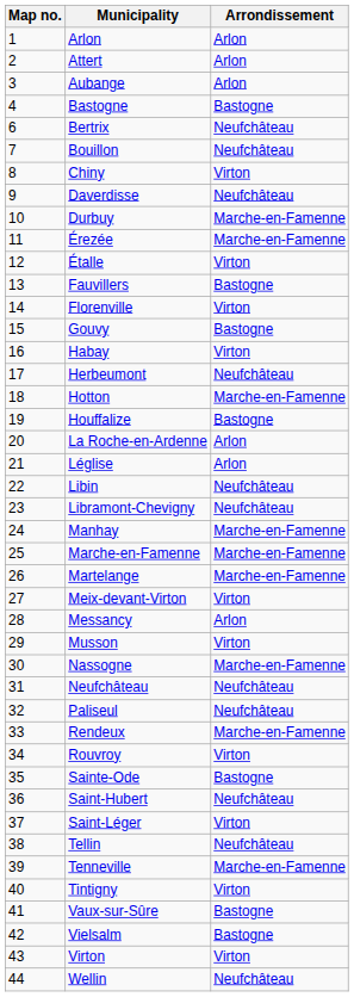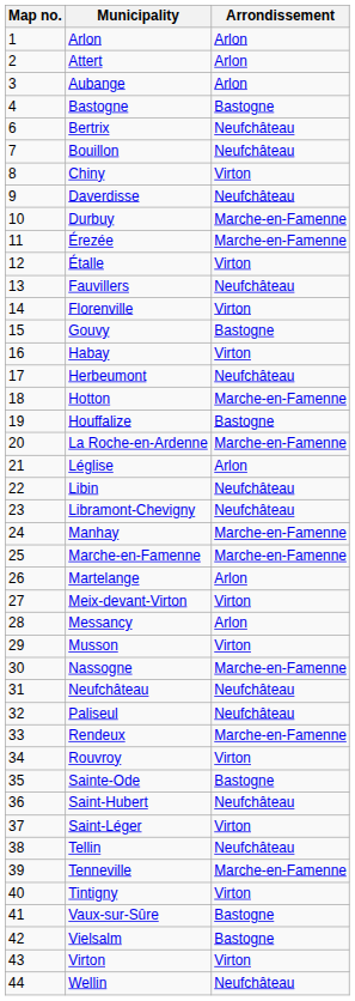Fauvillers | Arrondissement: Bastogne -> Neufchâteau
La Roche-en-Ardenne | Arrondissement: Arlon -> Marche-en-Famenne
Martelange | Arrondissement: Marche-en-Famenne -> Arlon
